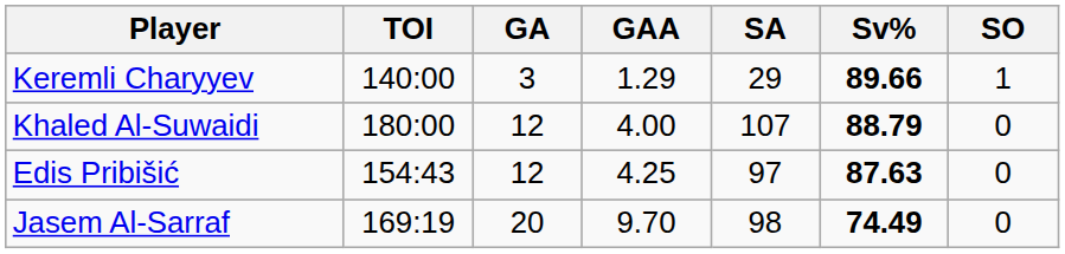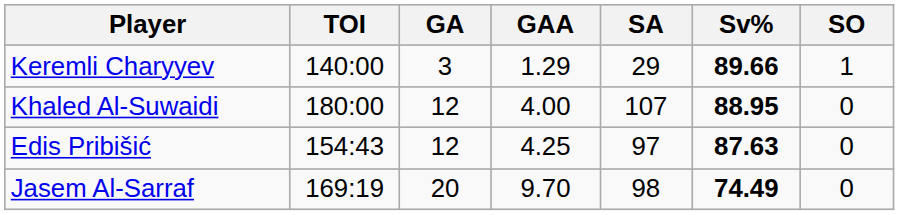Khaled Al-Suwaidi | Sv%: 88.79 -> 88.95
